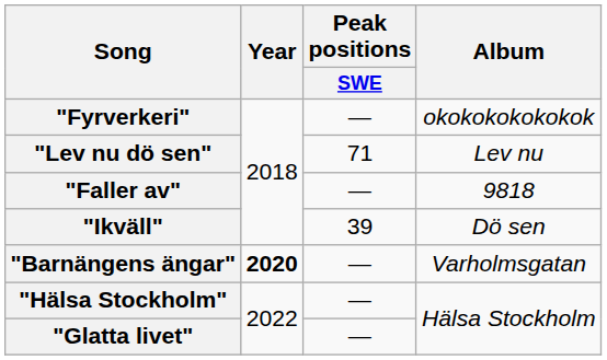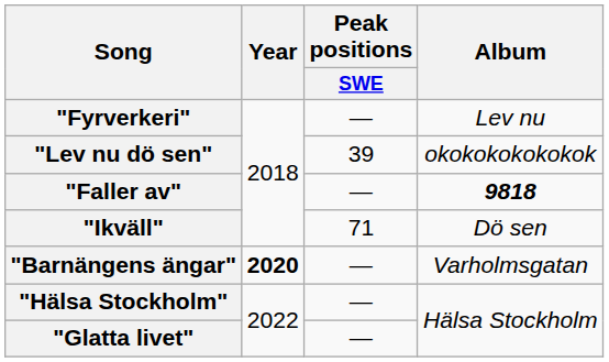"Fyrverkeri" | Album: okokokokokokok -> Lev nu
"Lev nu dö sen" | Peak positions / SWE: 71 -> 39
"Lev nu dö sen" | Album: Lev nu -> okokokokokokok
"Faller av" | Album: normal -> bold
"Ikväll" | Peak positions / SWE: 39 -> 71
